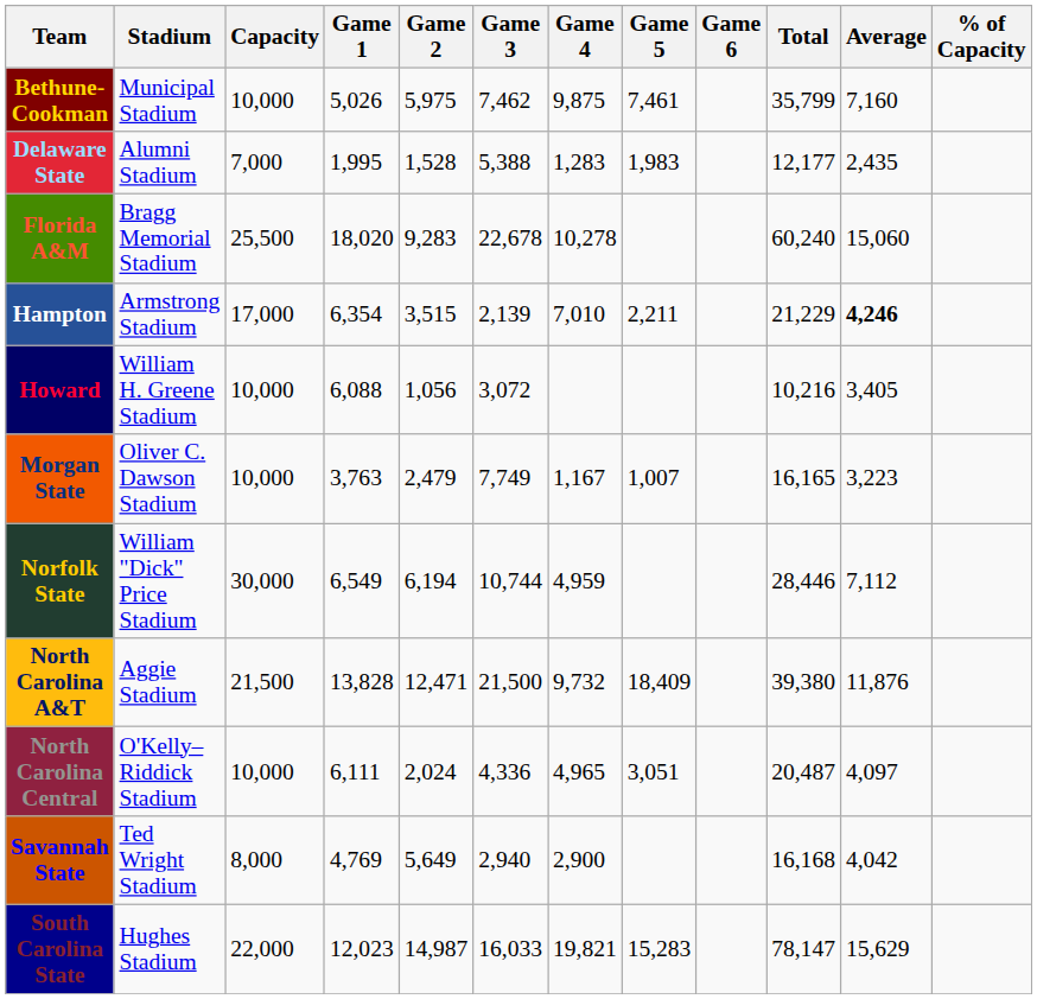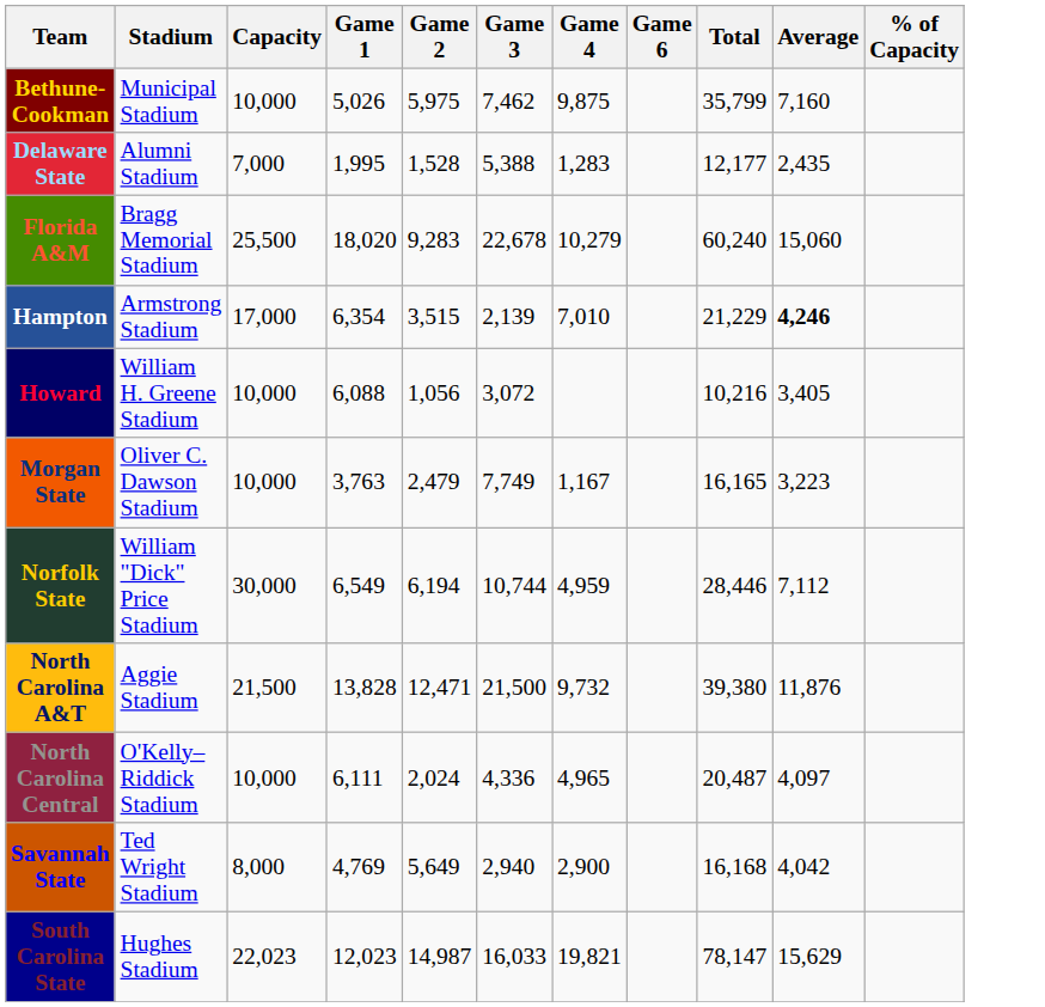- column: Game 5 | 7,461 | 1,983 | 2,211 | 1,007 | 18,409 | 3,051 | 15,283
Florida A&M | Game 4: 10,278 -> 10,279
South Carolina State | Capacity: 22,000 -> 22,023
